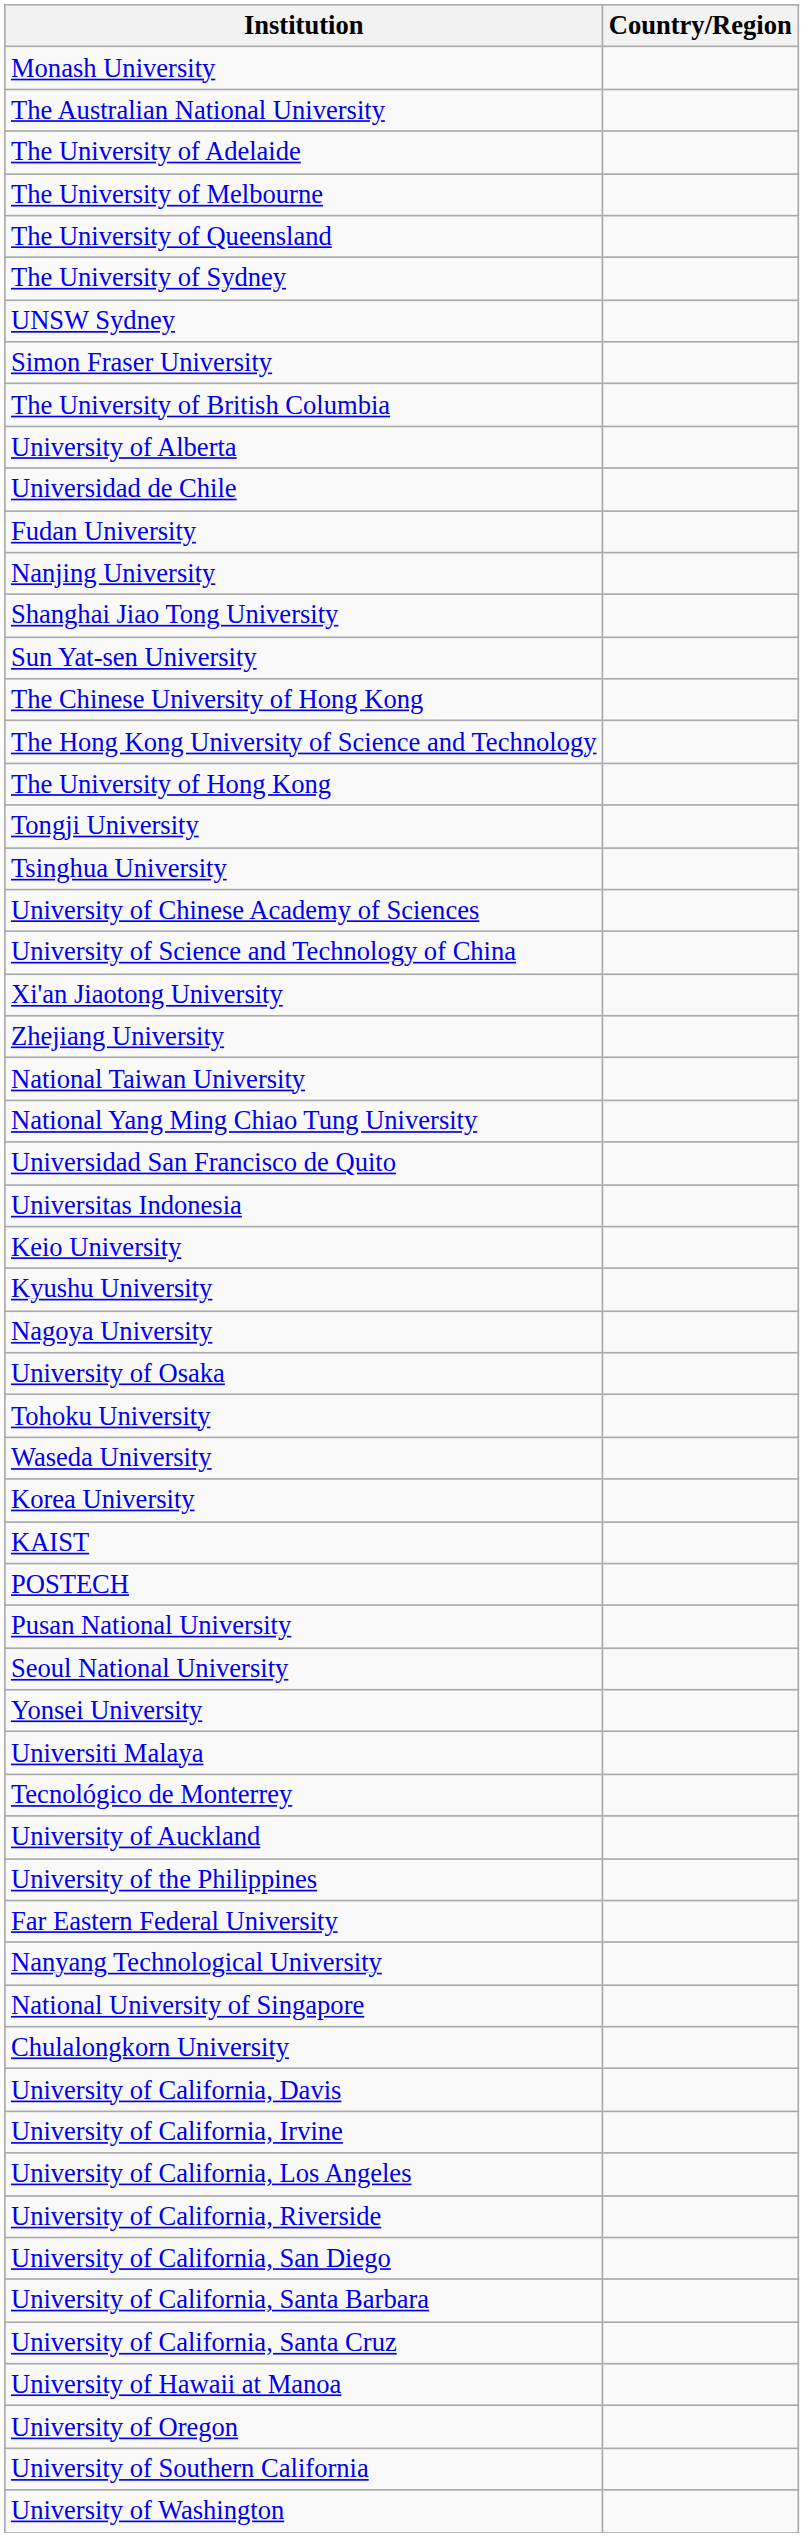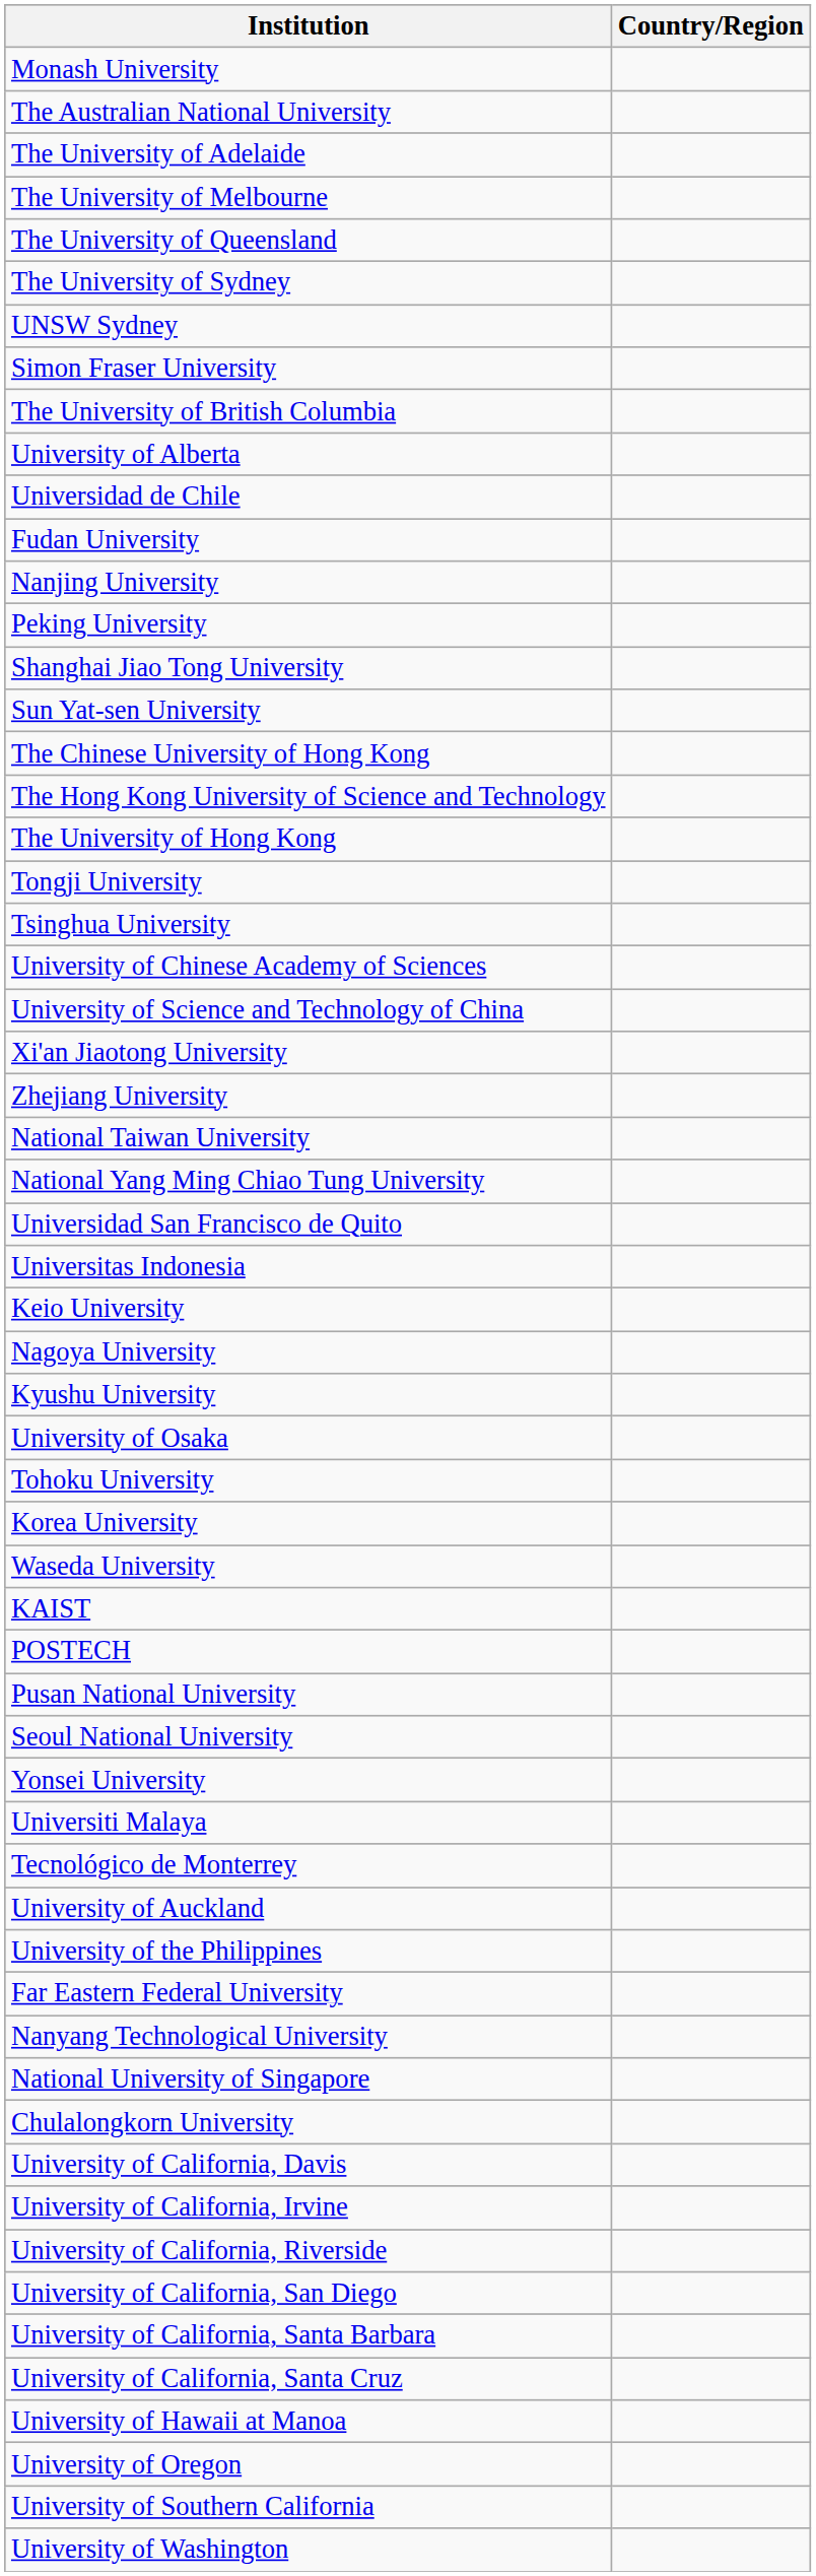+ row: Peking University
rows swapped: Kyushu University <-> Nagoya University
rows swapped: Waseda University <-> Korea University
- row: University of California, Los Angeles
